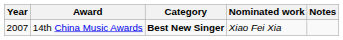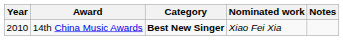14th China Music Awards | Year: 2007 -> 2010
